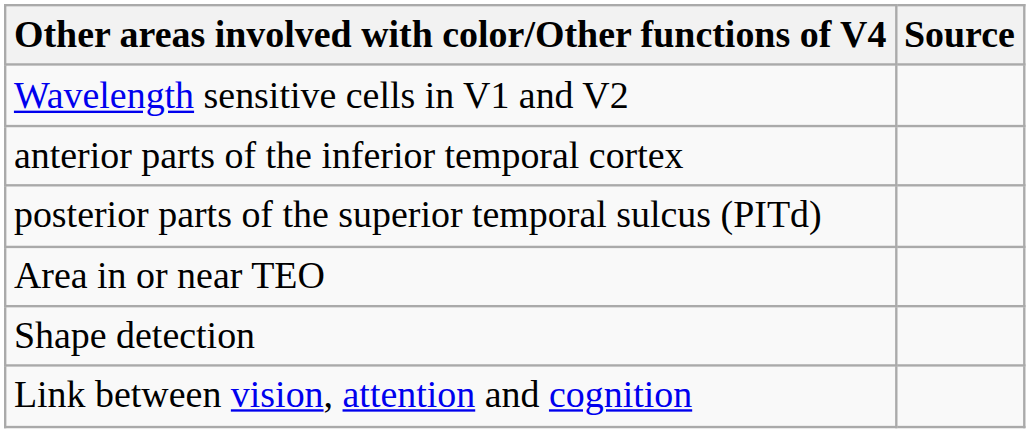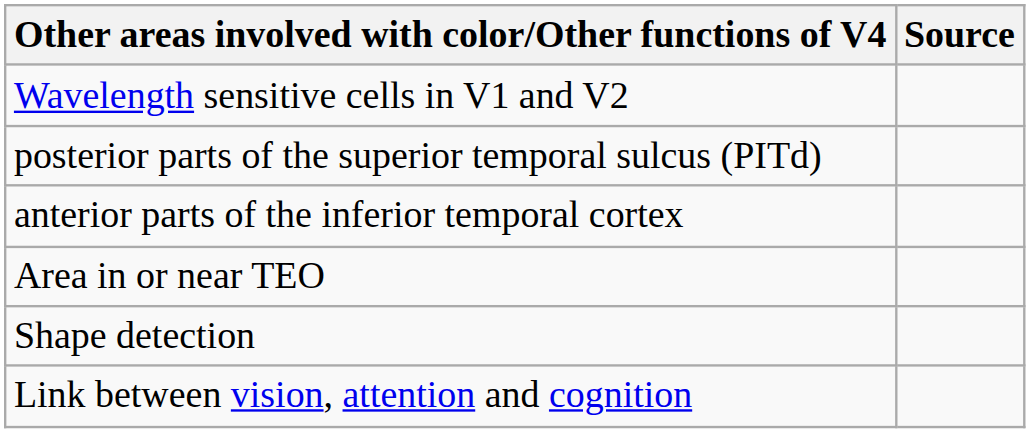rows swapped: anterior parts of the inferior temporal cortex <-> posterior parts of the superior temporal sulcus (PITd)
